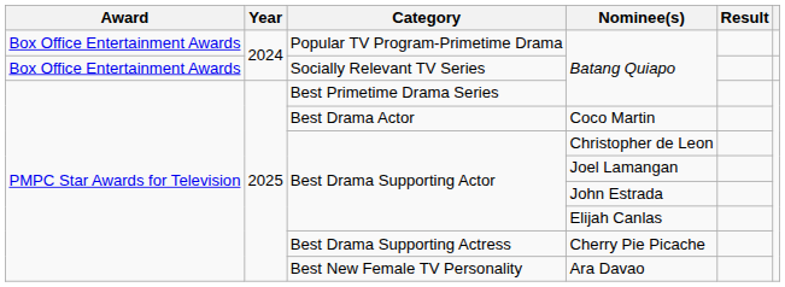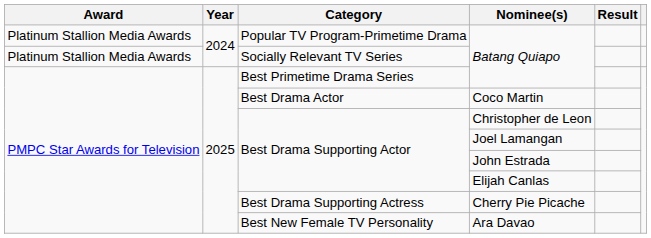Popular TV Program-Primetime Drama / Batang Quiapo | Award: Box Office Entertainment Awards -> Platinum Stallion Media Awards
Socially Relevant TV Series / Batang Quiapo | Award: Box Office Entertainment Awards -> Platinum Stallion Media Awards
